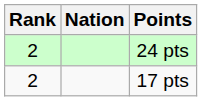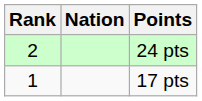17 pts | Rank: 2 -> 1
